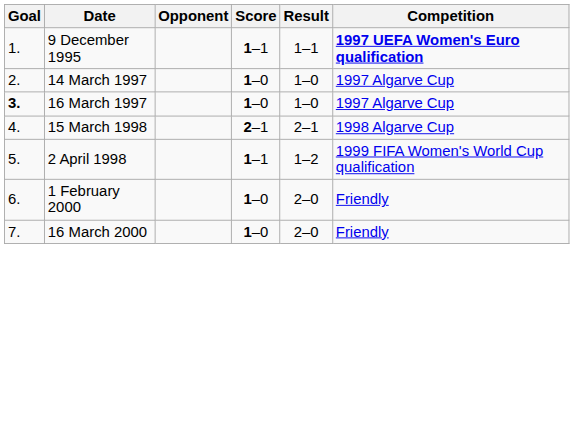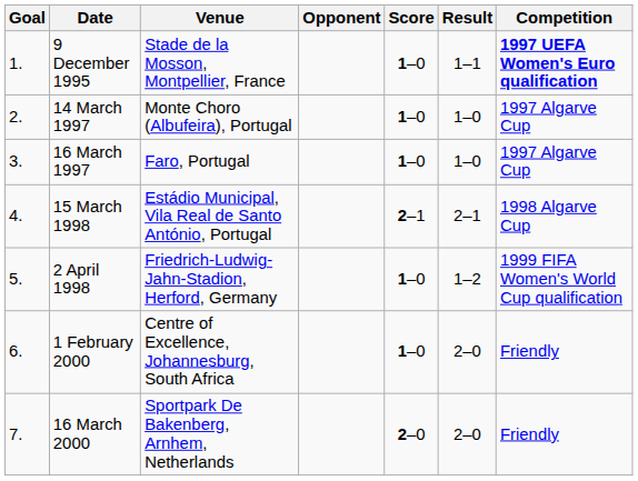+ column: Venue | Stade de la Mosson, Montpellier, France | Monte Choro (Albufeira), Portugal | Faro, Portugal | Estádio Municipal, Vila Real de Santo António, Portugal | Friedrich-Ludwig-Jahn-Stadion, Herford, Germany | Centre of Excellence, Johannesburg, South Africa | Sportpark De Bakenberg, Arnhem, Netherlands
9 December 1995 | Score: 1–1 -> 1–0
16 March 1997 | Goal: bold -> normal
2 April 1998 | Score: 1–1 -> 1–0
16 March 2000 | Score: 1–0 -> 2–0
